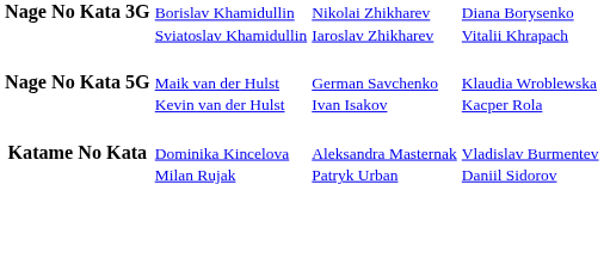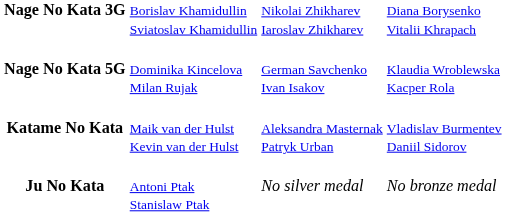Nage No Kata 5G | column 2: Maik van der Hulst Kevin van der Hulst -> Dominika Kincelova Milan Rujak
Katame No Kata | column 2: Dominika Kincelova Milan Rujak -> Maik van der Hulst Kevin van der Hulst
+ row: Ju No Kata | Antoni Ptak Stanislaw Ptak | No silver medal | No bronze medal
